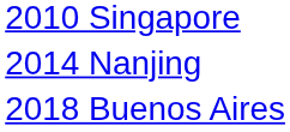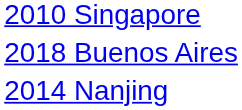rows swapped: 2014 Nanjing <-> 2018 Buenos Aires
